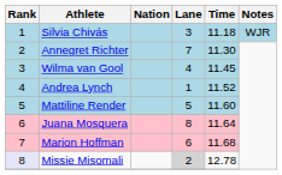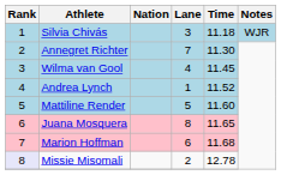Juana Mosquera | Time: 11.64 -> 11.65
Missie Misomali | Lane: lightgrey background -> no background
